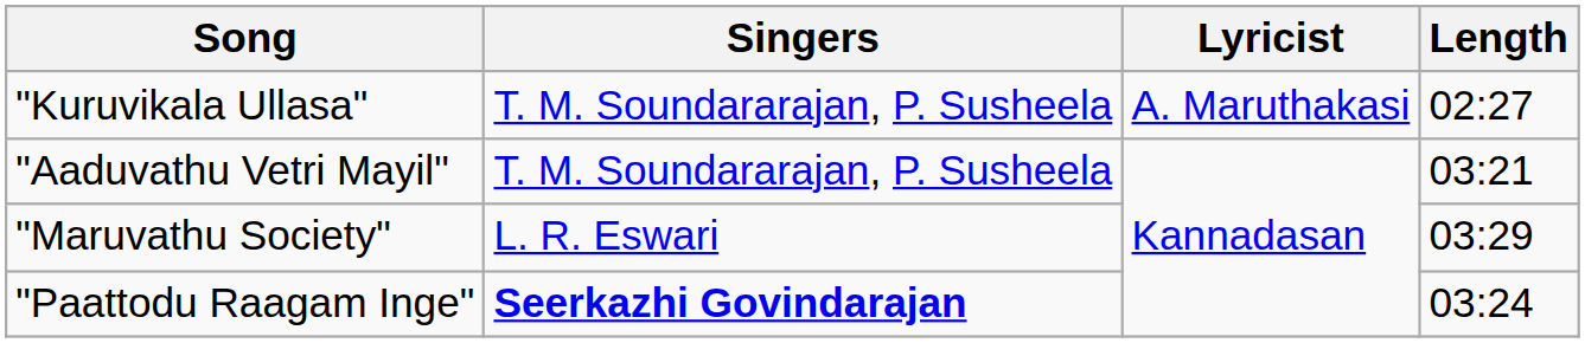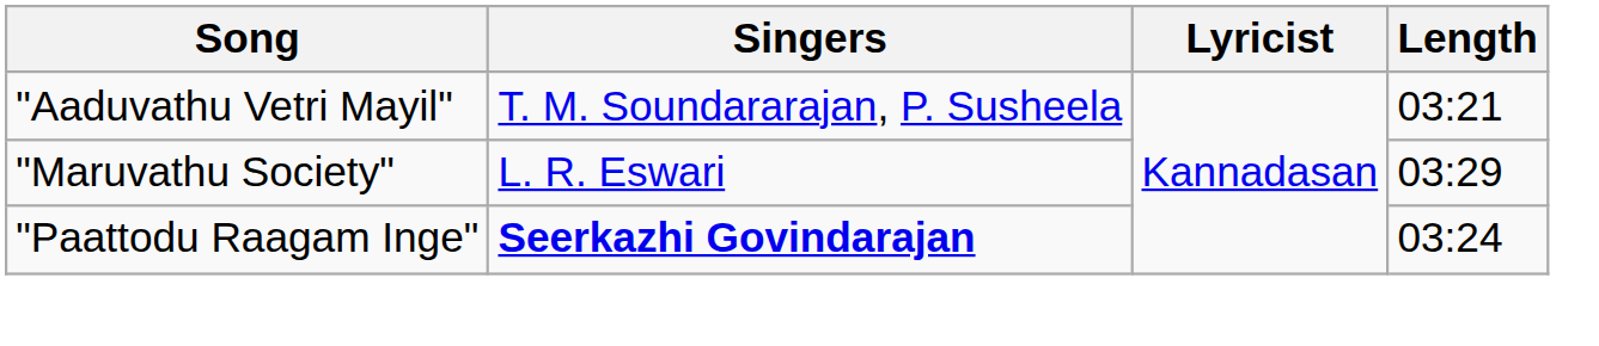- row: "Kuruvikala Ullasa" | T. M. Soundararajan, P. Susheela | A. Maruthakasi | 02:27
